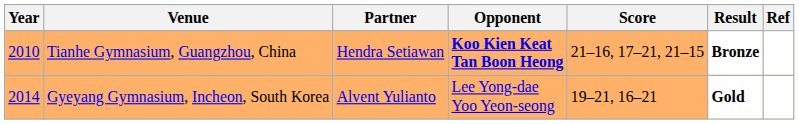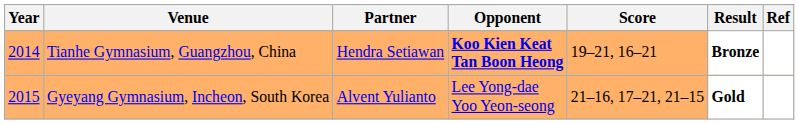Tianhe Gymnasium, Guangzhou, China | Year: 2010 -> 2014
Tianhe Gymnasium, Guangzhou, China | Score: 21–16, 17–21, 21–15 -> 19–21, 16–21
Gyeyang Gymnasium, Incheon, South Korea | Year: 2014 -> 2015
Gyeyang Gymnasium, Incheon, South Korea | Score: 19–21, 16–21 -> 21–16, 17–21, 21–15
